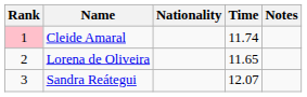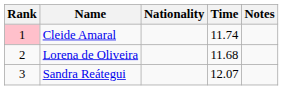Lorena de Oliveira | Time: 11.65 -> 11.68
